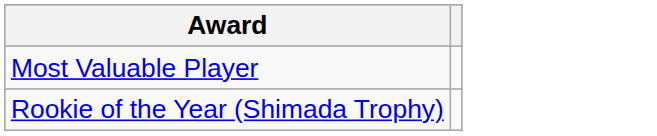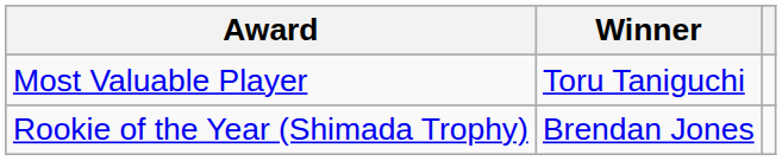+ column: Winner | Toru Taniguchi | Brendan Jones
